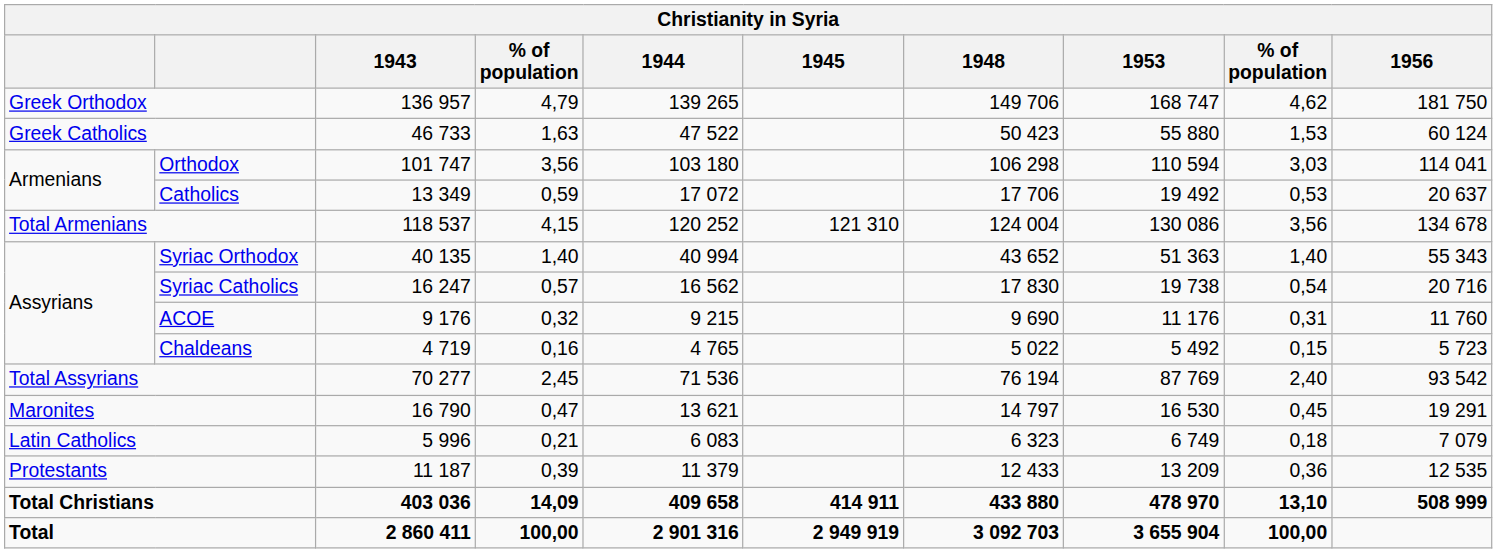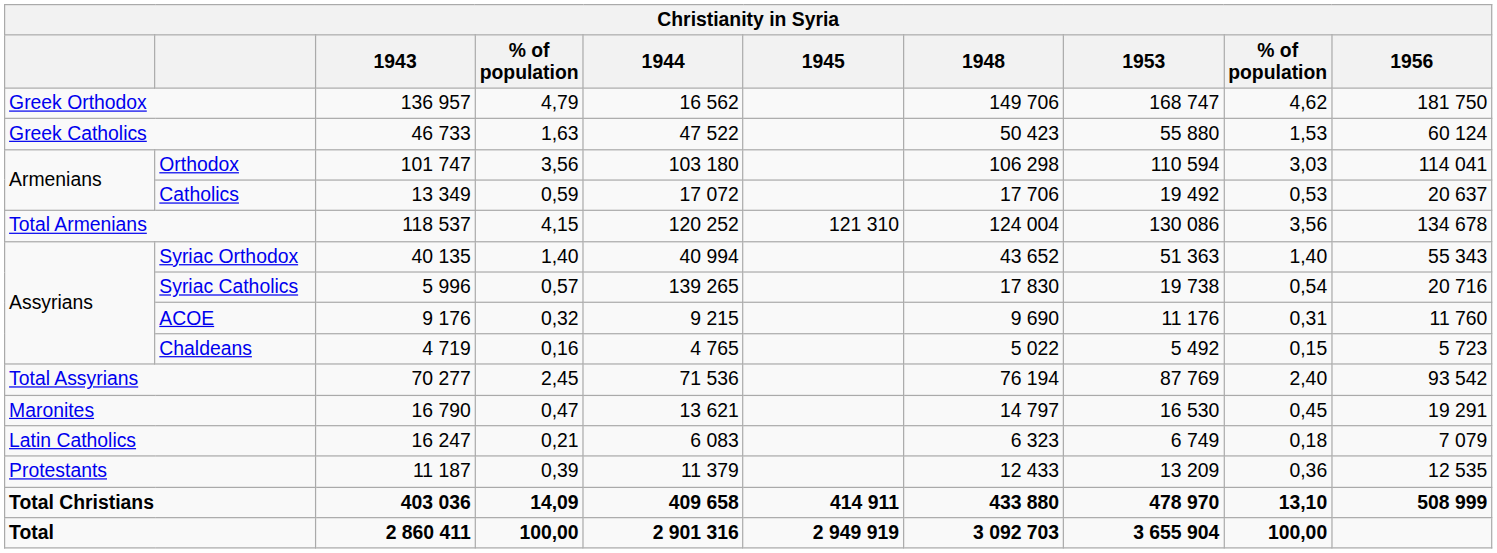Greek Orthodox | 1944: 139 265 -> 16 562
Syriac Catholics | 1943: 16 247 -> 5 996
Syriac Catholics | 1944: 16 562 -> 139 265
Latin Catholics | 1943: 5 996 -> 16 247
